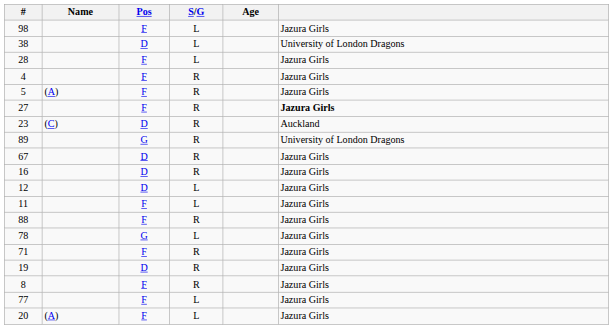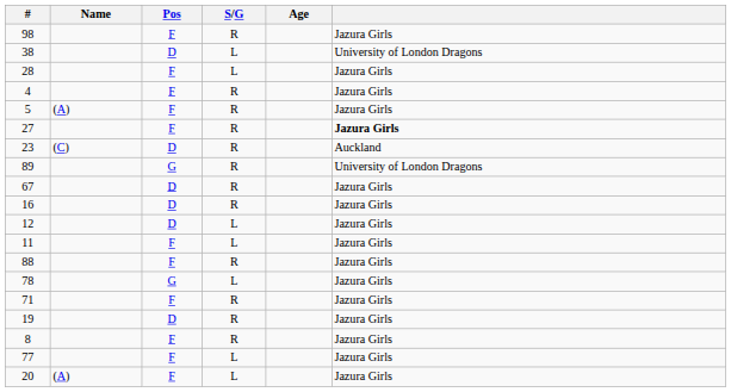98 | S/G: L -> R
